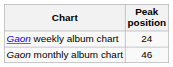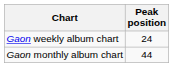Gaon monthly album chart | Peak position: 46 -> 44
